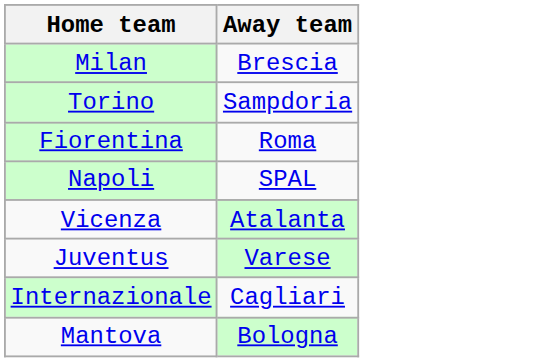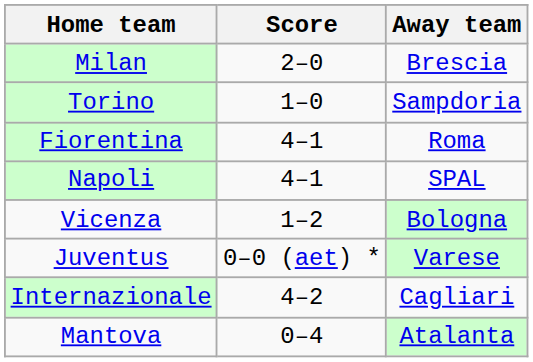+ column: Score | 2–0 | 1–0 | 4–1 | 4–1 | 1–2 | 0–0 (aet) * | 4–2 | 0–4
Vicenza | Away team: Atalanta -> Bologna
Mantova | Away team: Bologna -> Atalanta
